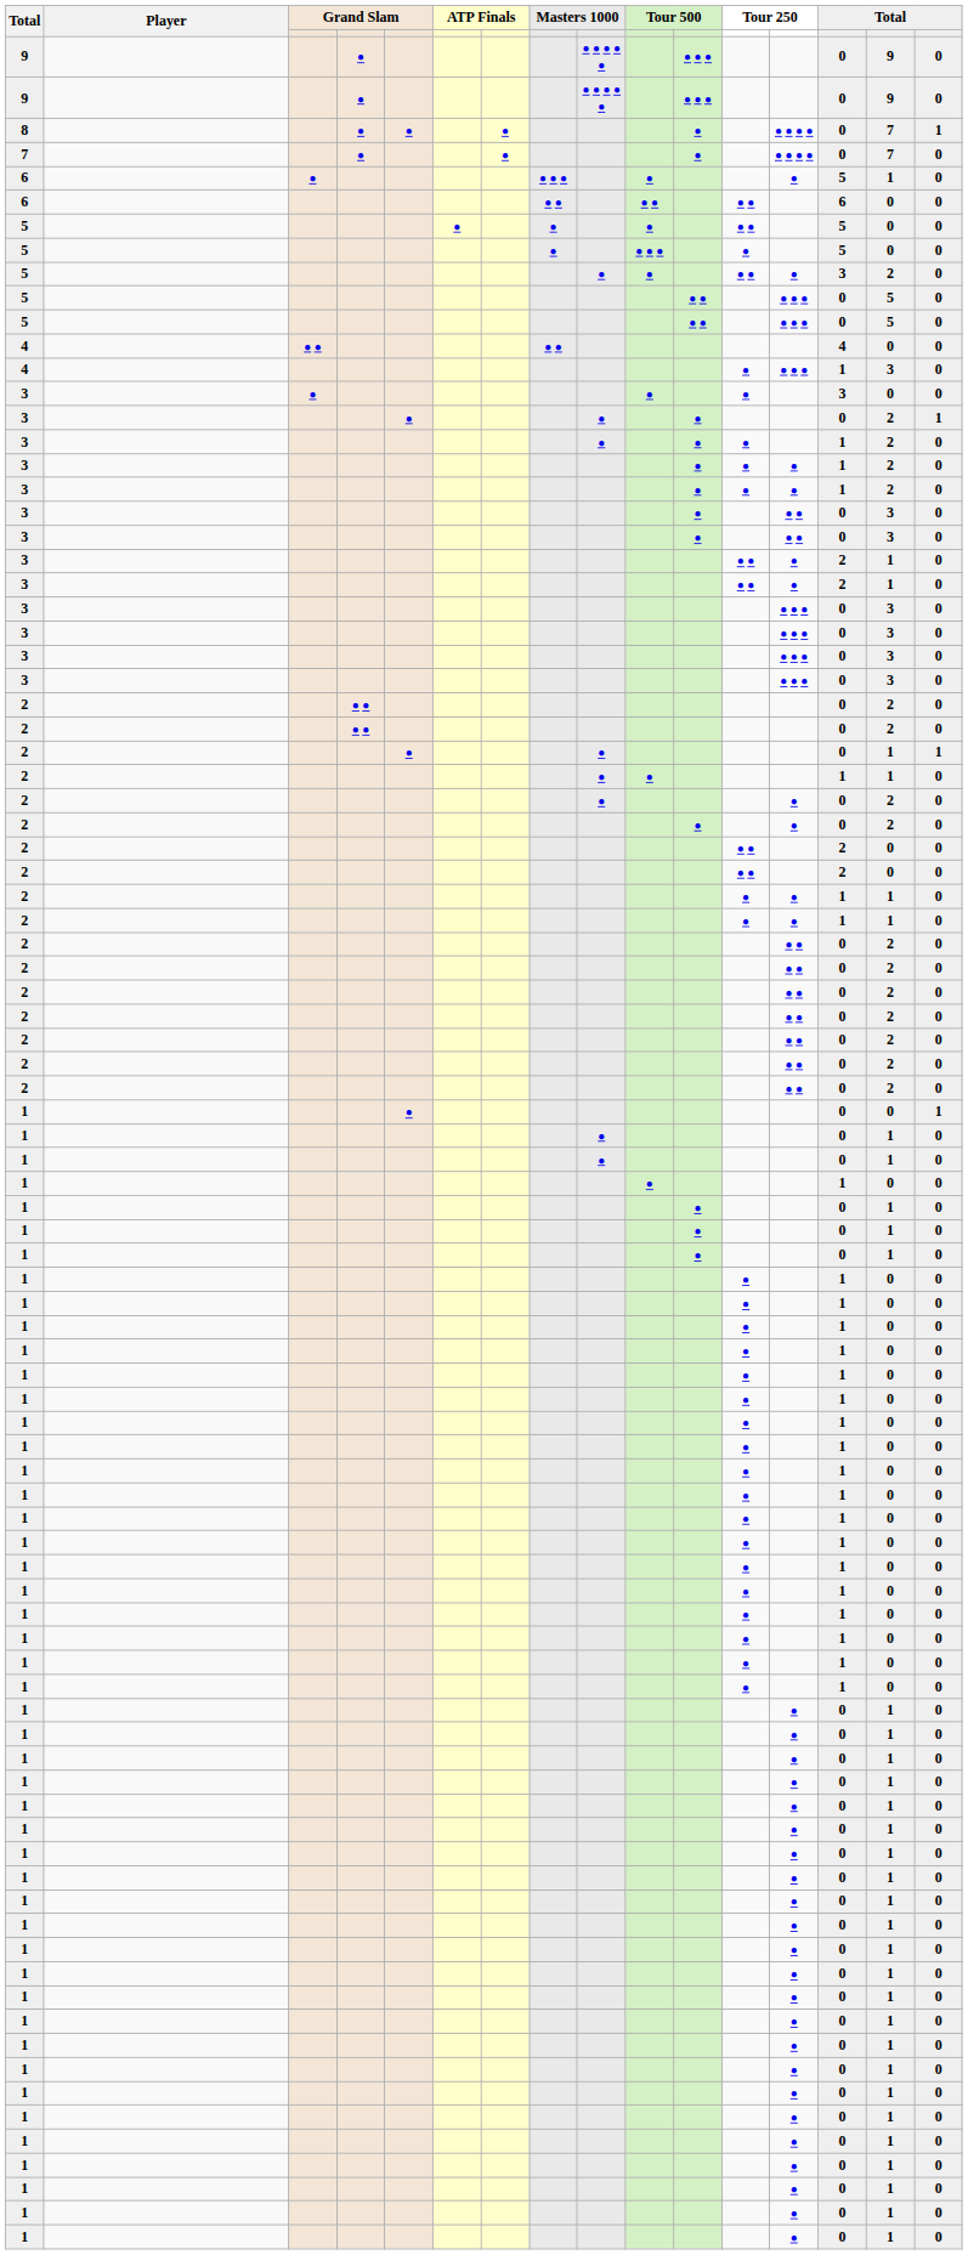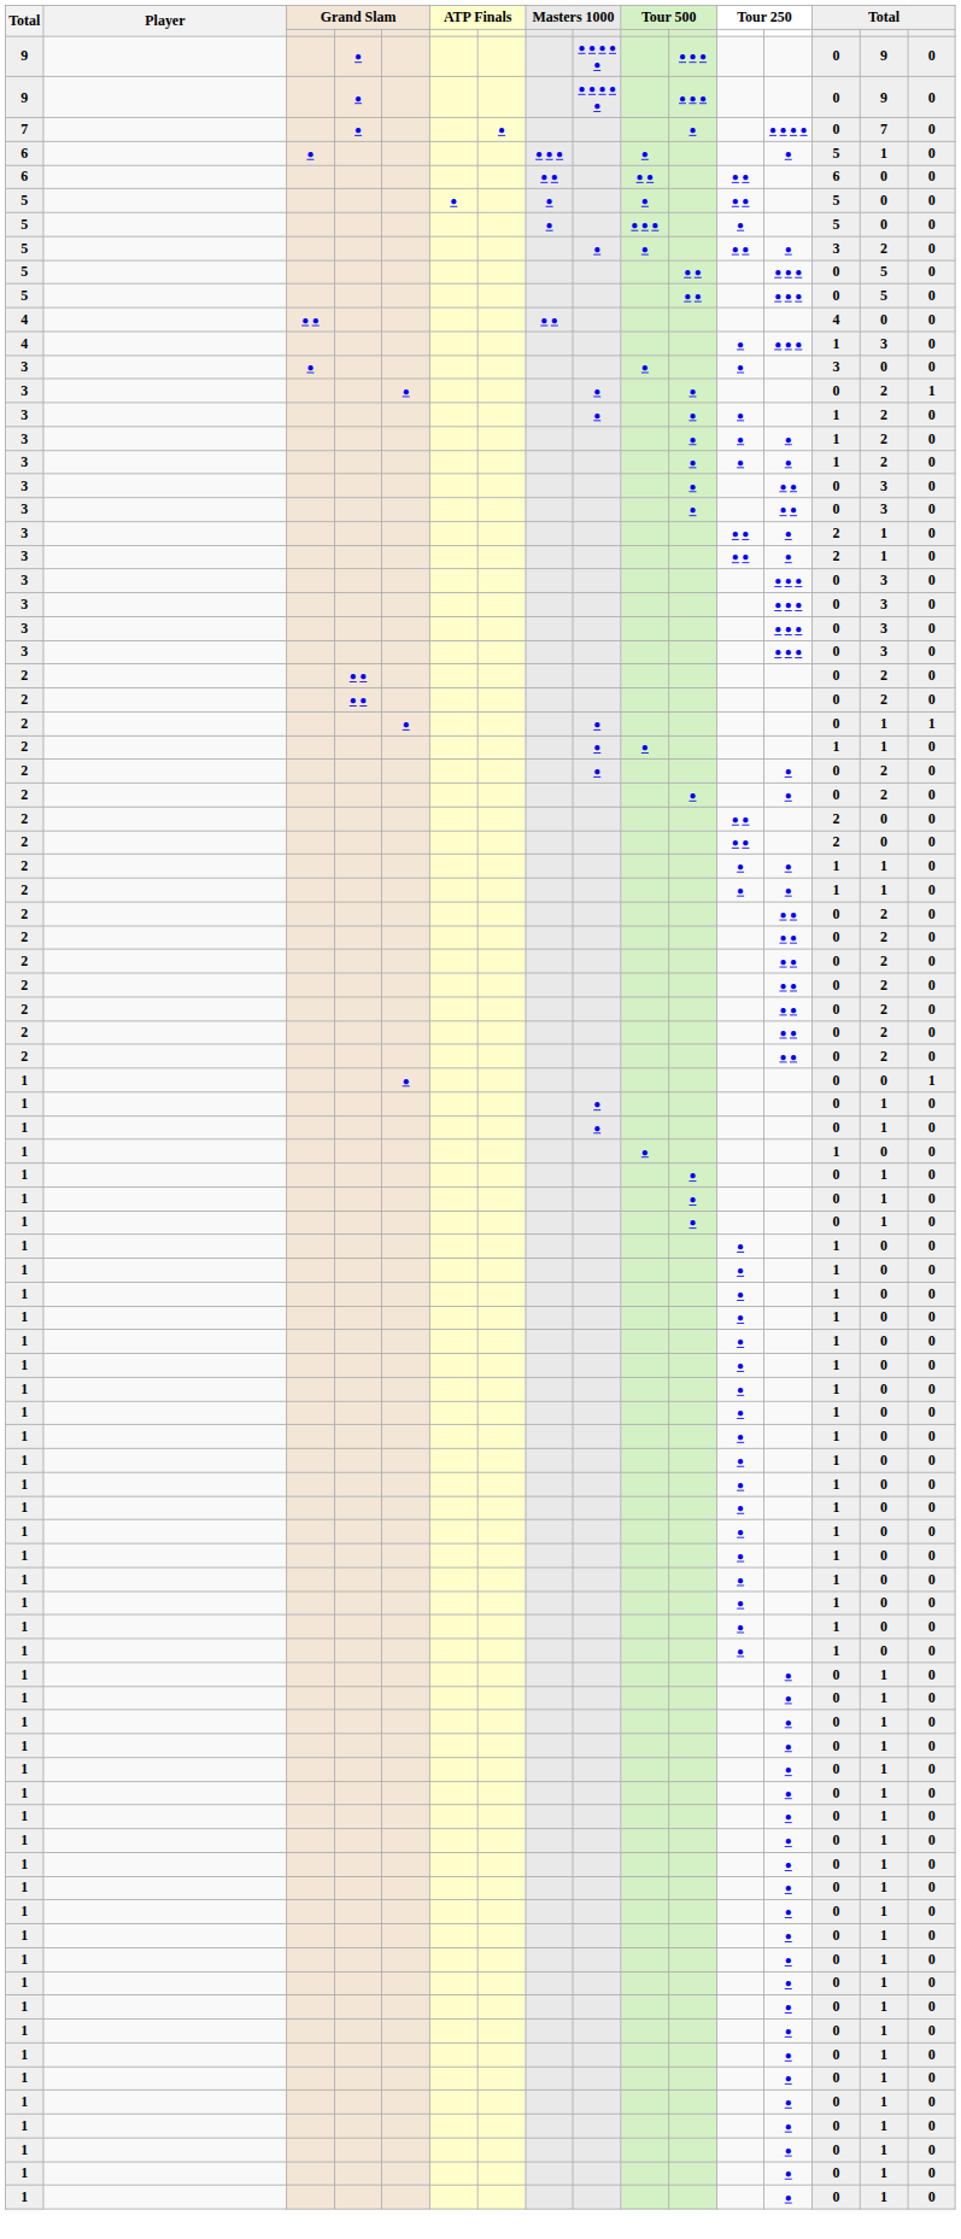- row: 8 | ● | ● | ● | ● | ● ● ● ● | 0 | 7 | 1
